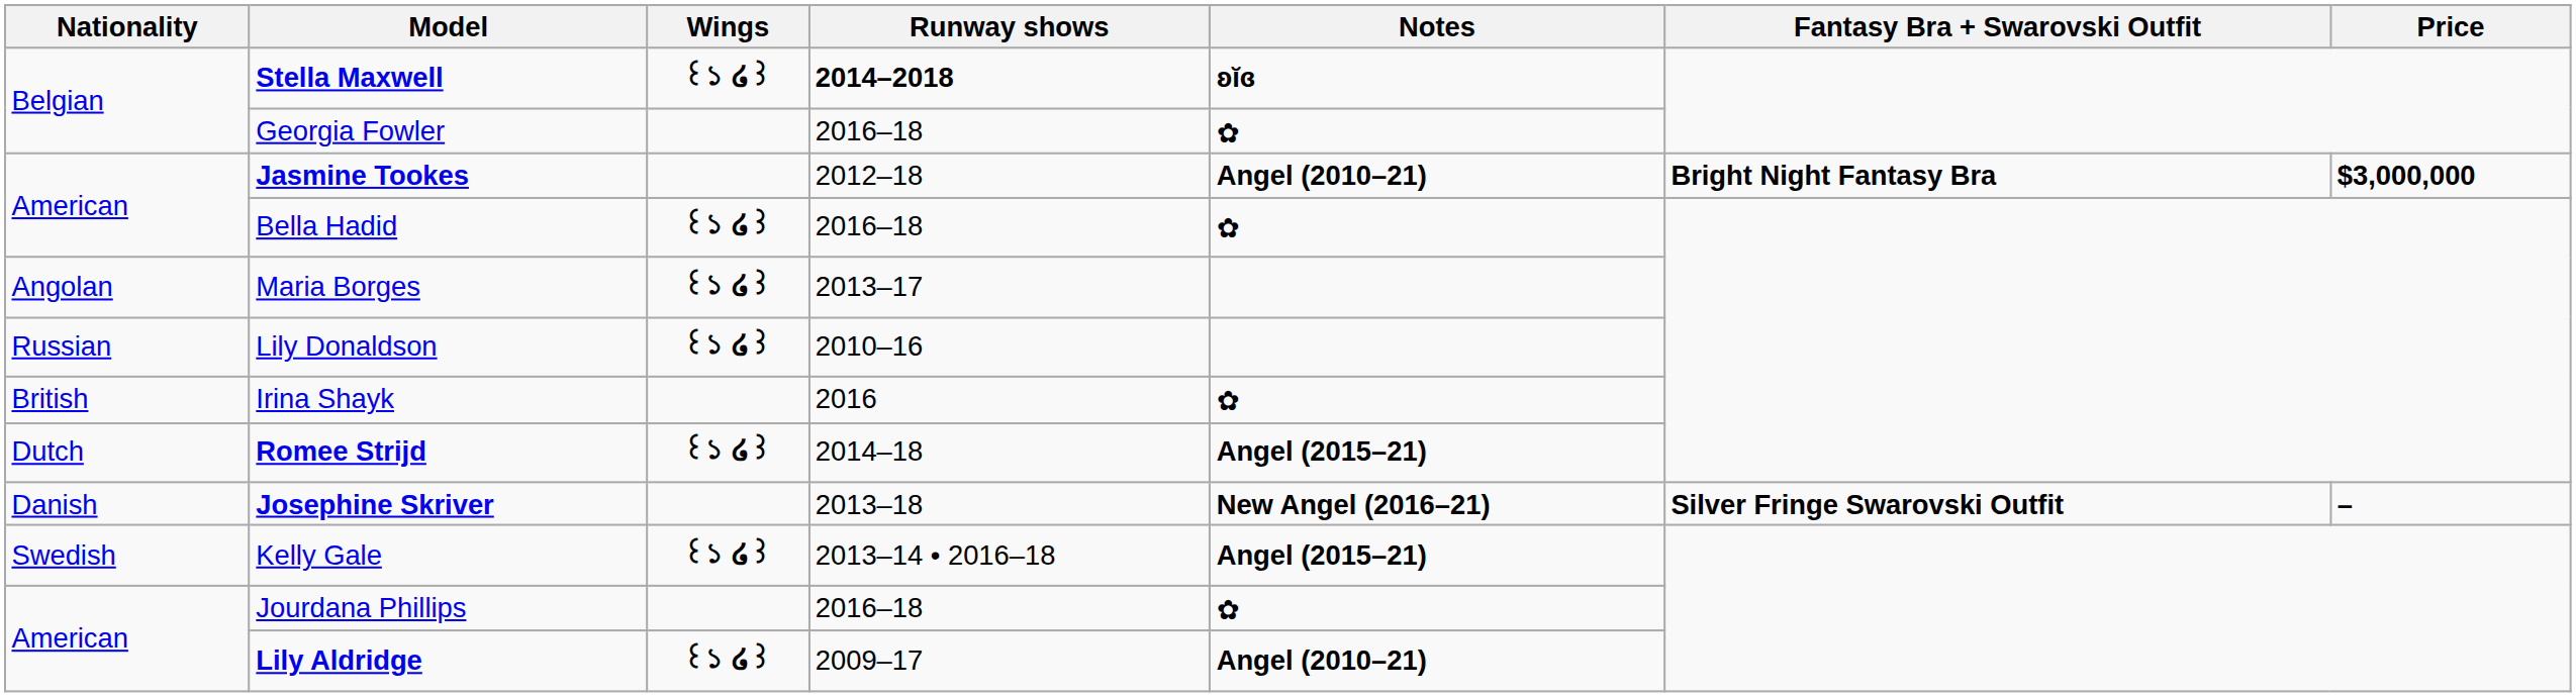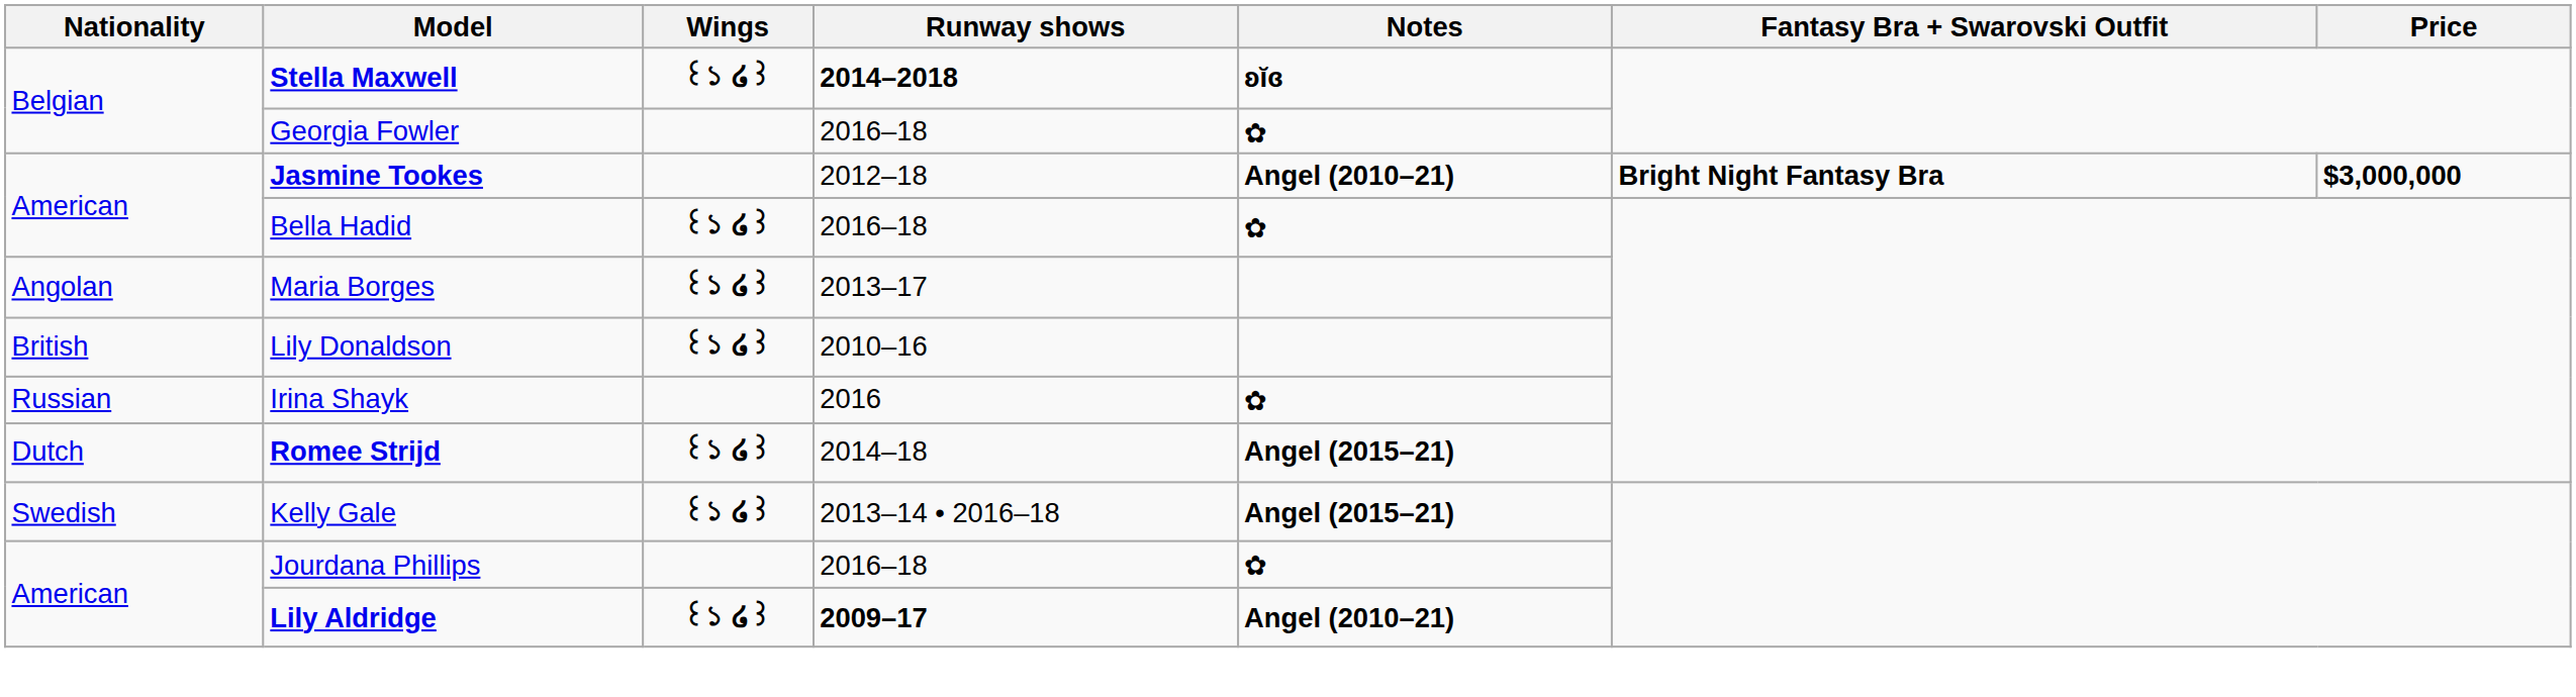Lily Donaldson | Nationality: Russian -> British
Irina Shayk | Nationality: British -> Russian
- row: Danish | Josephine Skriver | 2013–18 | New Angel (2016–21) | Silver Fringe Swarovski Outfit | –
Lily Aldridge | Runway shows: normal -> bold
